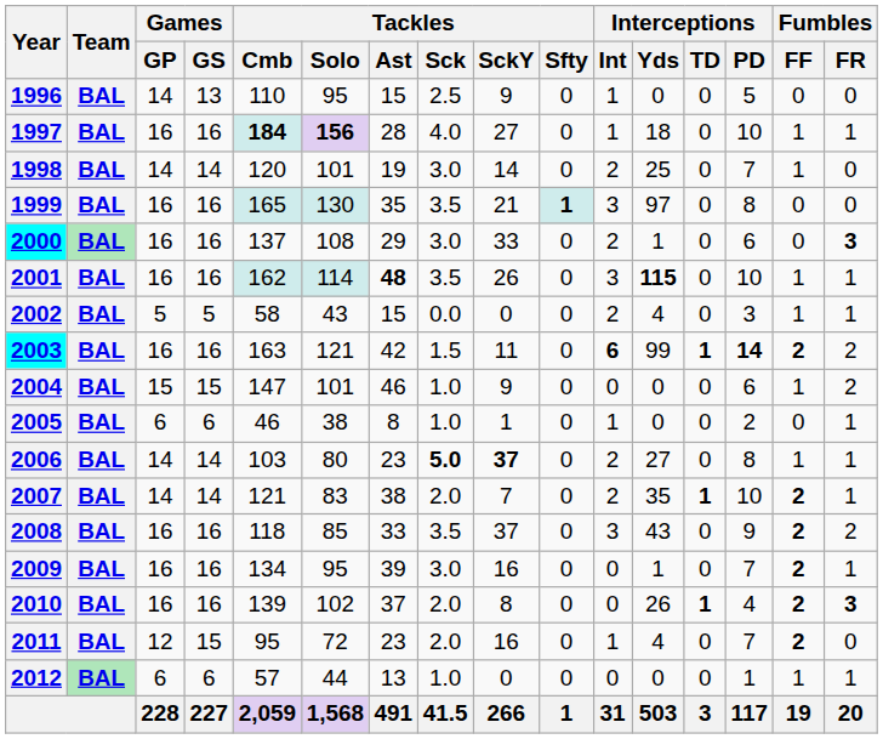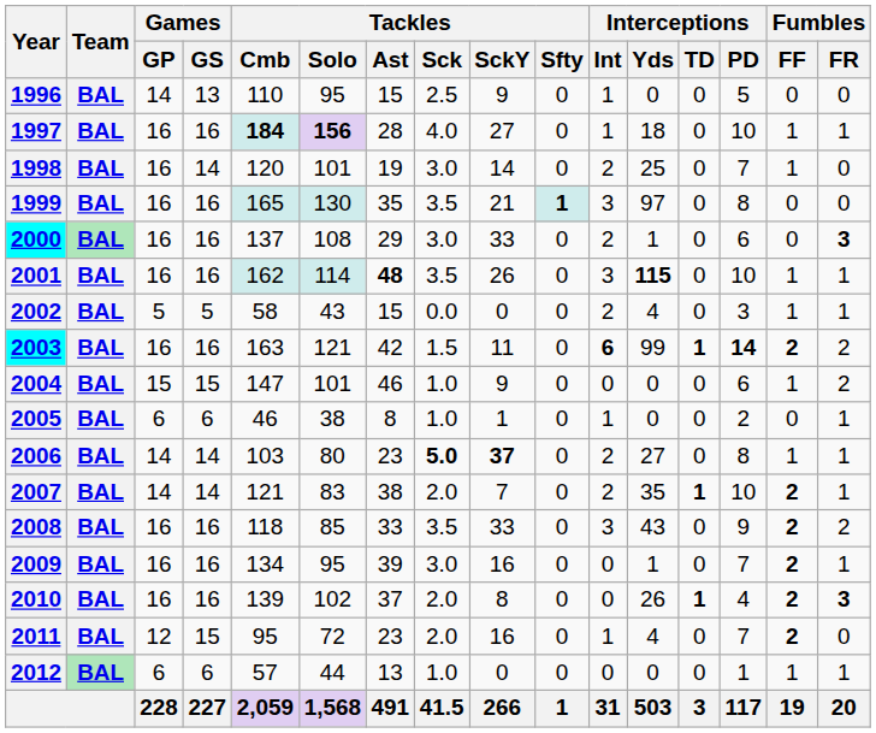1998 | Games / GP: 14 -> 16
2008 | Tackles / SckY: 37 -> 33
